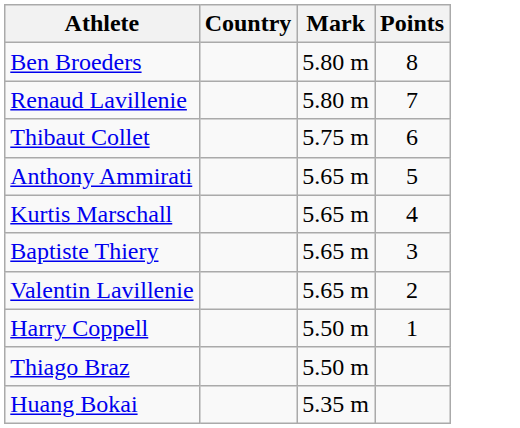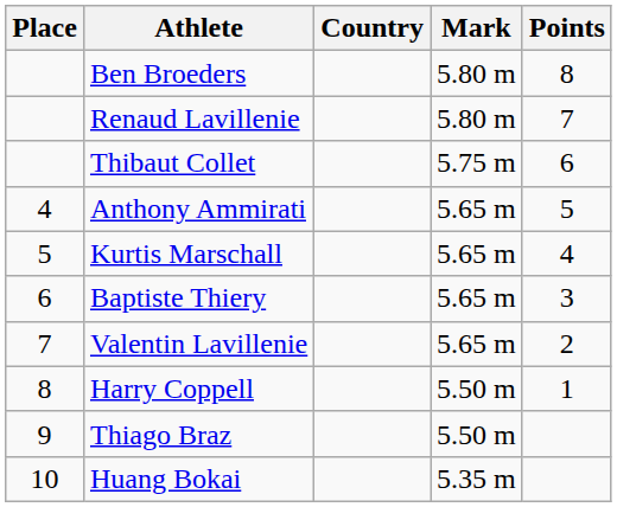+ column: Place | 4 | 5 | 6 | 7 | 8 | 9 | 10
